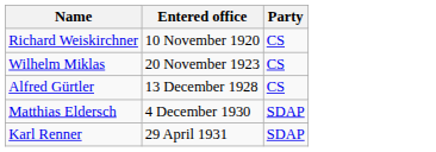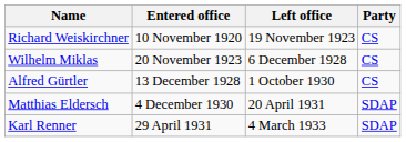+ column: Left office | 19 November 1923 | 6 December 1928 | 1 October 1930 | 20 April 1931 | 4 March 1933
